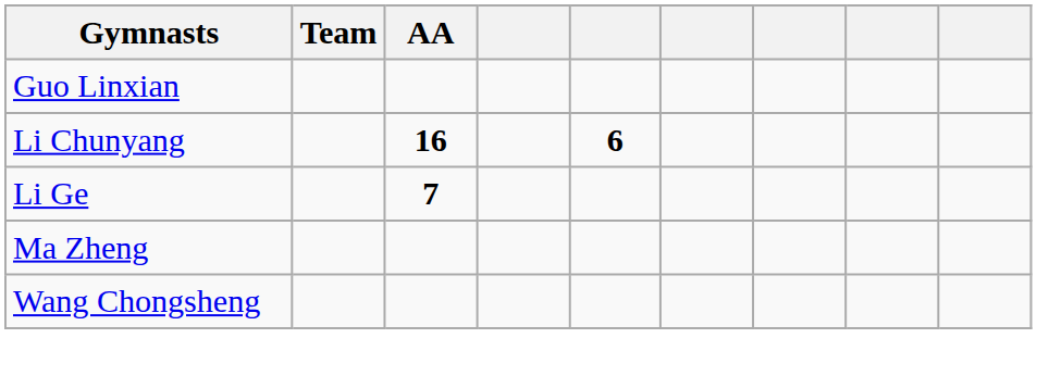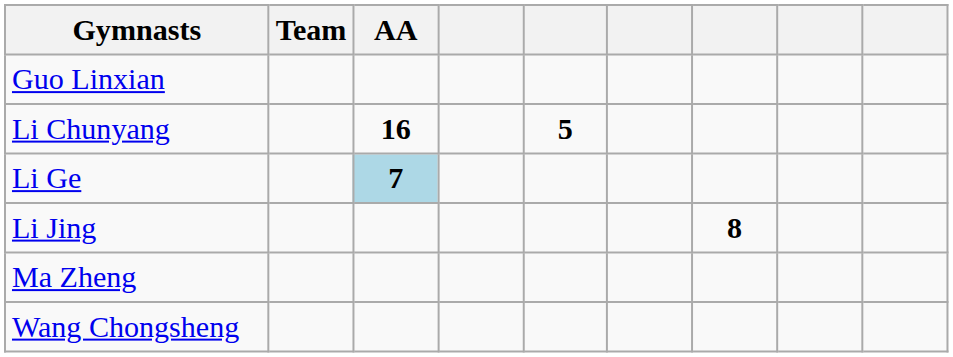Li Chunyang | column 5: 6 -> 5
Li Ge | AA: no background -> lightblue background
+ row: Li Jing | 8
